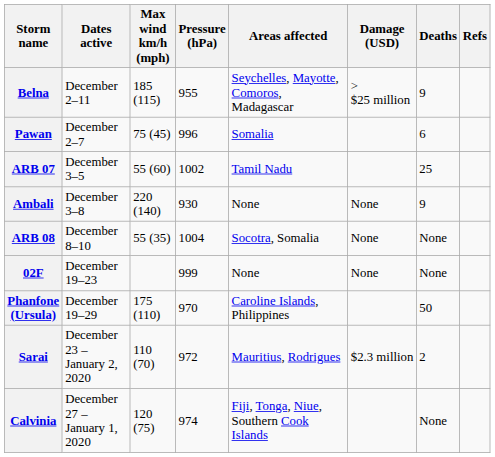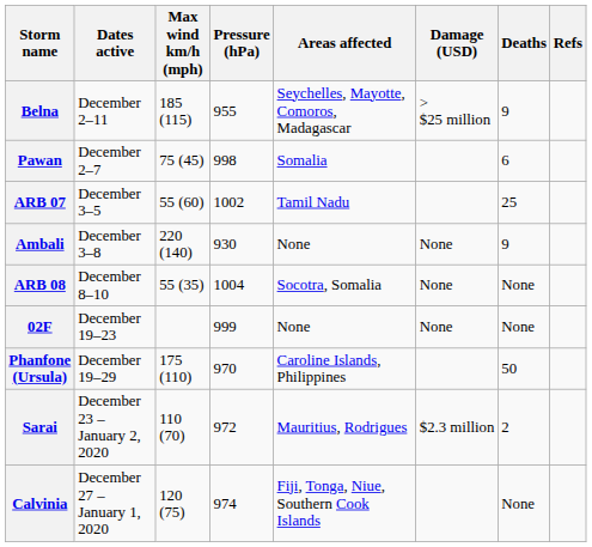Pawan | Pressure (hPa): 996 -> 998
